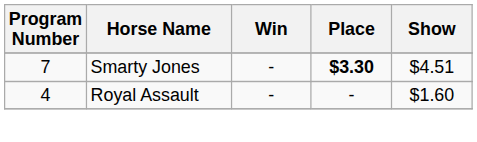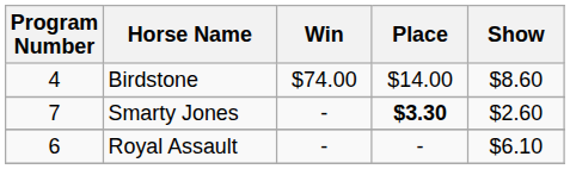+ row: 4 | Birdstone | $74.00 | $14.00 | $8.60
Smarty Jones | Show: $4.51 -> $2.60
Royal Assault | Program Number: 4 -> 6
Royal Assault | Show: $1.60 -> $6.10
